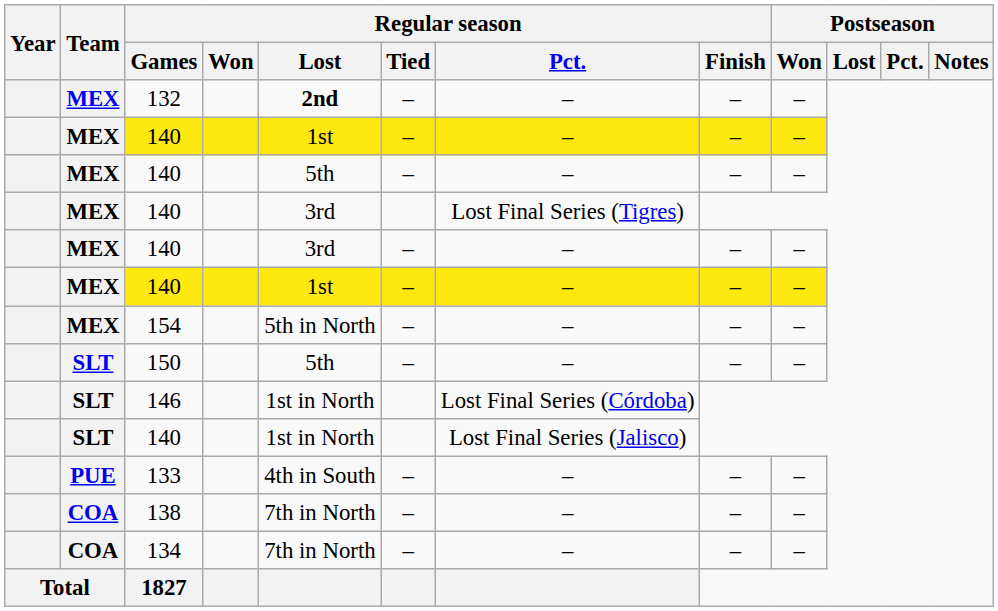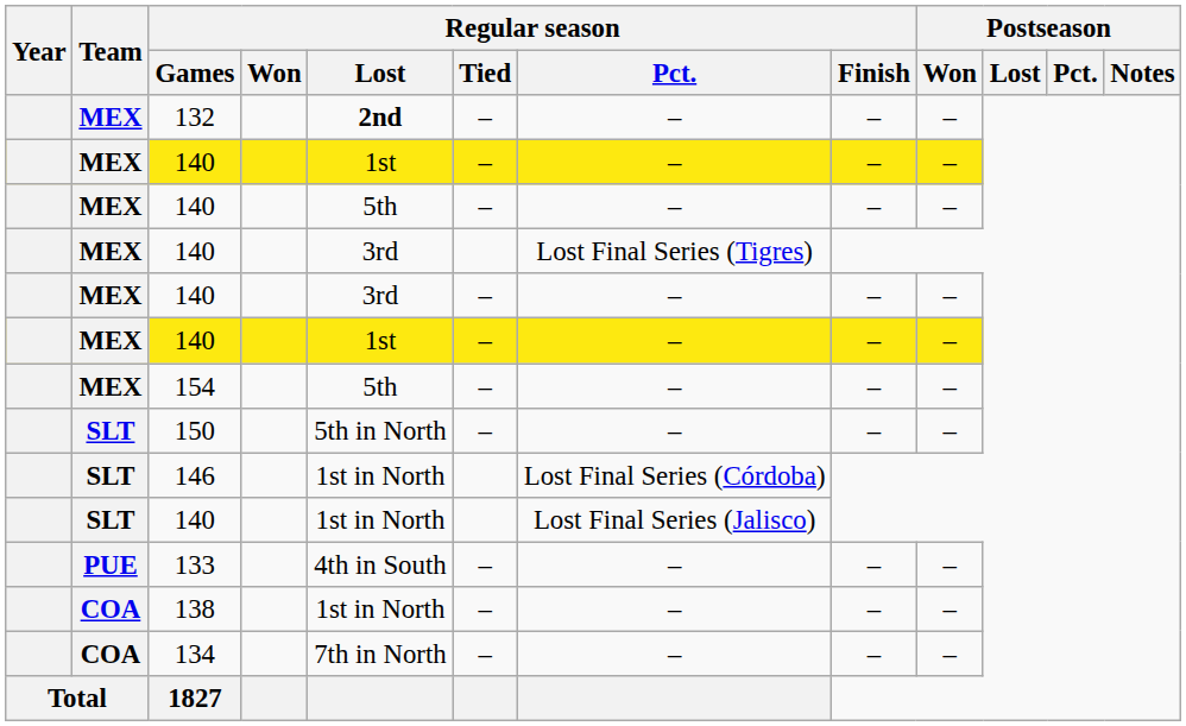154 | Regular season / Lost: 5th in North -> 5th
150 | Regular season / Lost: 5th -> 5th in North
138 | Regular season / Lost: 7th in North -> 1st in North
